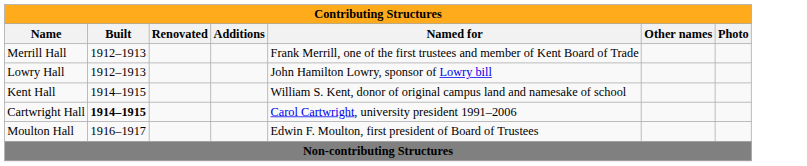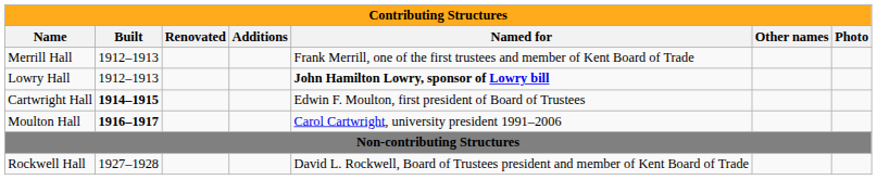Lowry Hall | Named for: normal -> bold
- row: Kent Hall | 1914–1915 | William S. Kent, donor of original campus land and namesake of school
Cartwright Hall | Named for: Carol Cartwright, university president 1991–2006 -> Edwin F. Moulton, first president of Board of Trustees
Moulton Hall | Built: normal -> bold
Moulton Hall | Named for: Edwin F. Moulton, first president of Board of Trustees -> Carol Cartwright, university president 1991–2006
+ row: Rockwell Hall | 1927–1928 | David L. Rockwell, Board of Trustees president and member of Kent Board of Trade
